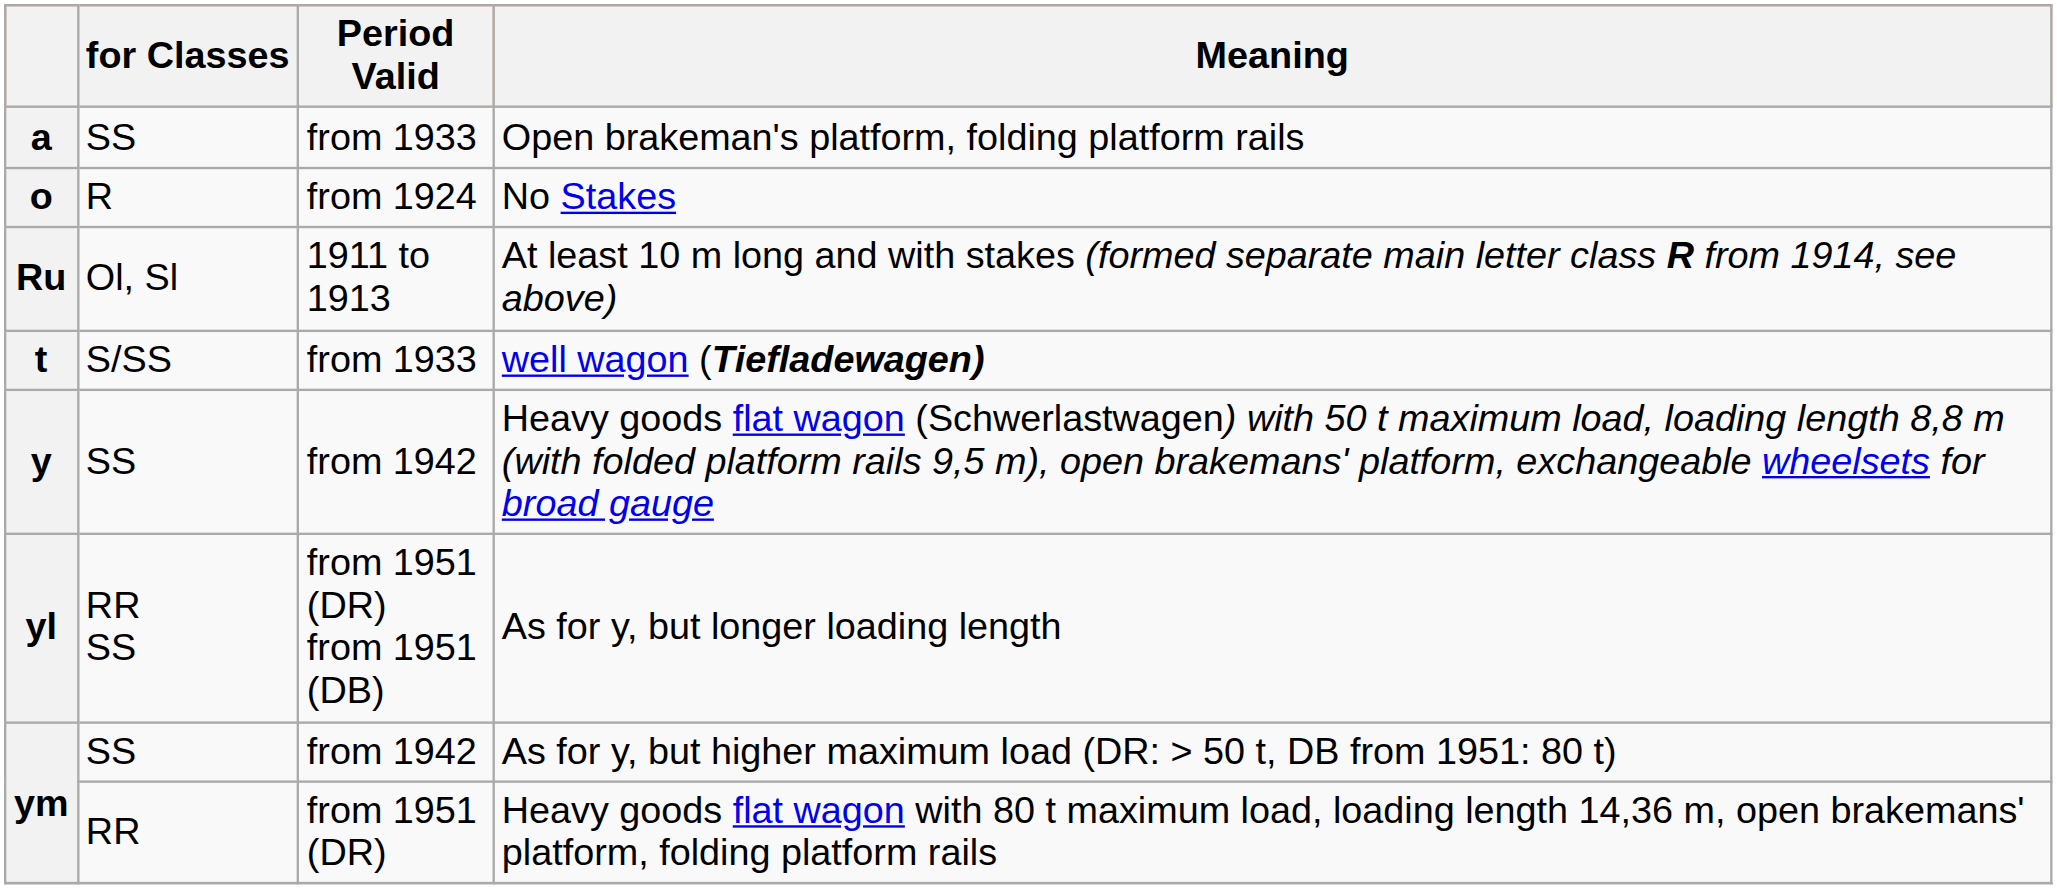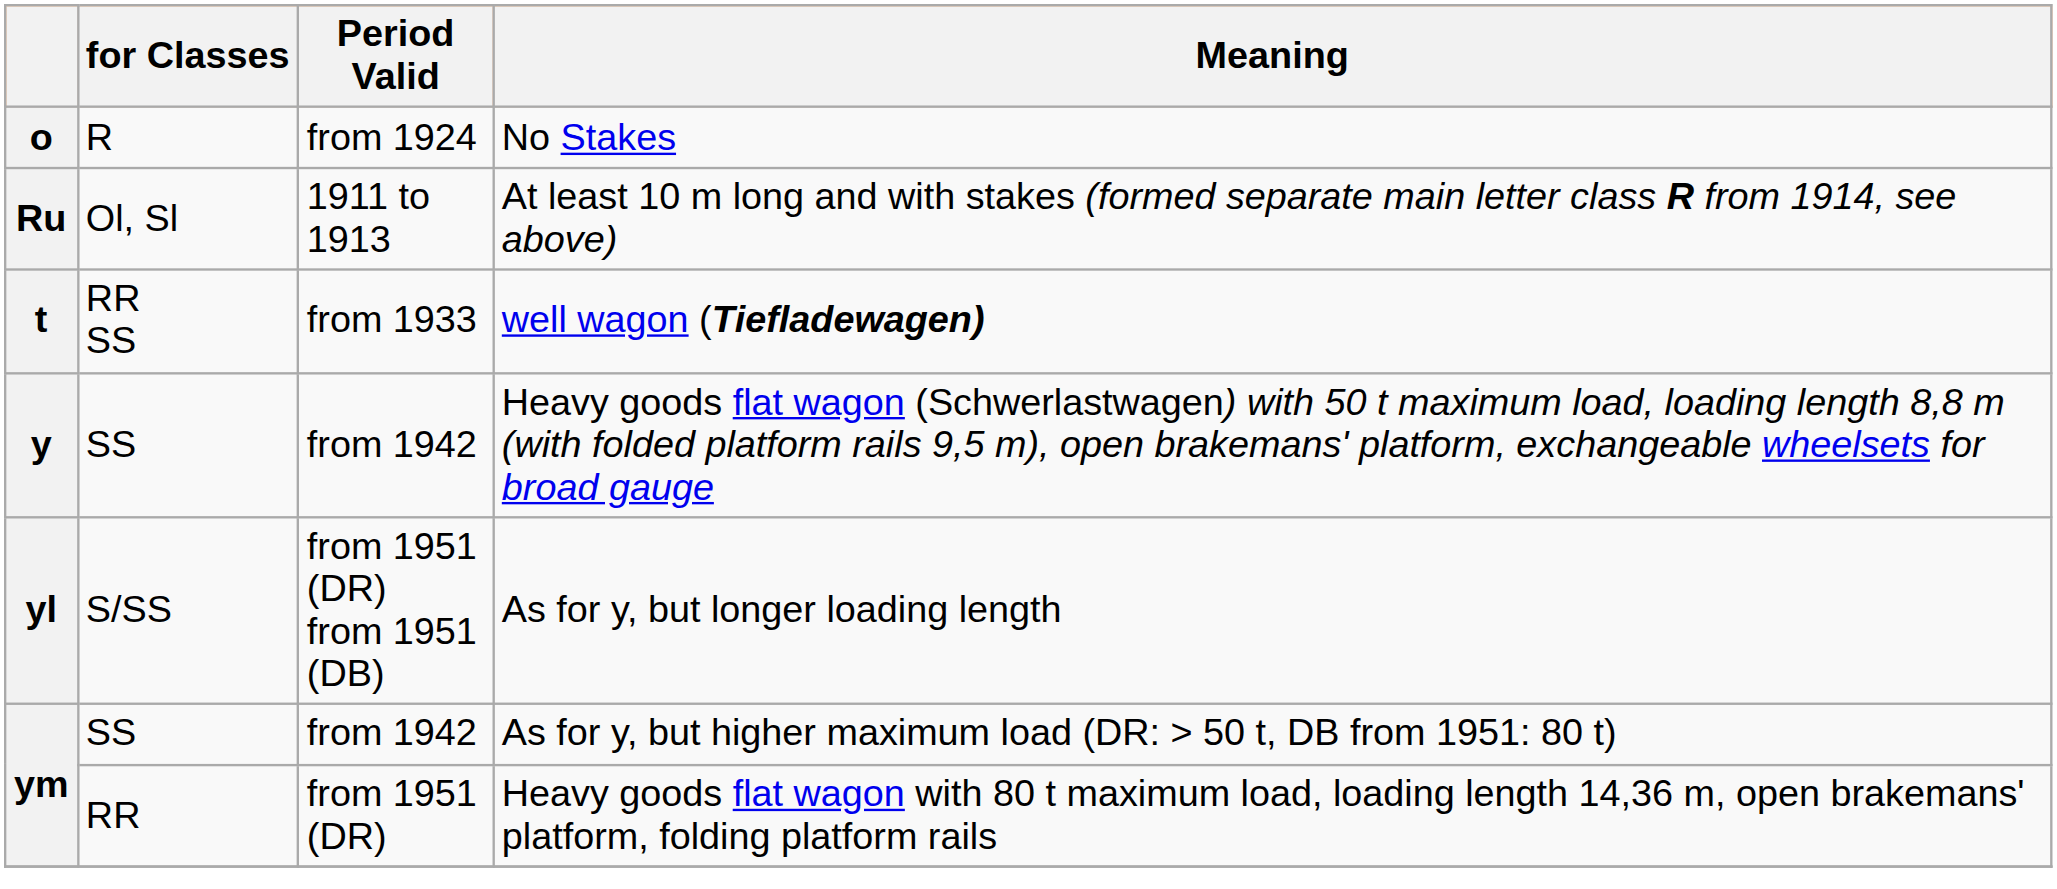- row: a | SS | from 1933 | Open brakeman's platform, folding platform rails
well wagon (Tiefladewagen) | for Classes: S/SS -> RR SS
As for y, but longer loading length | for Classes: RR SS -> S/SS
